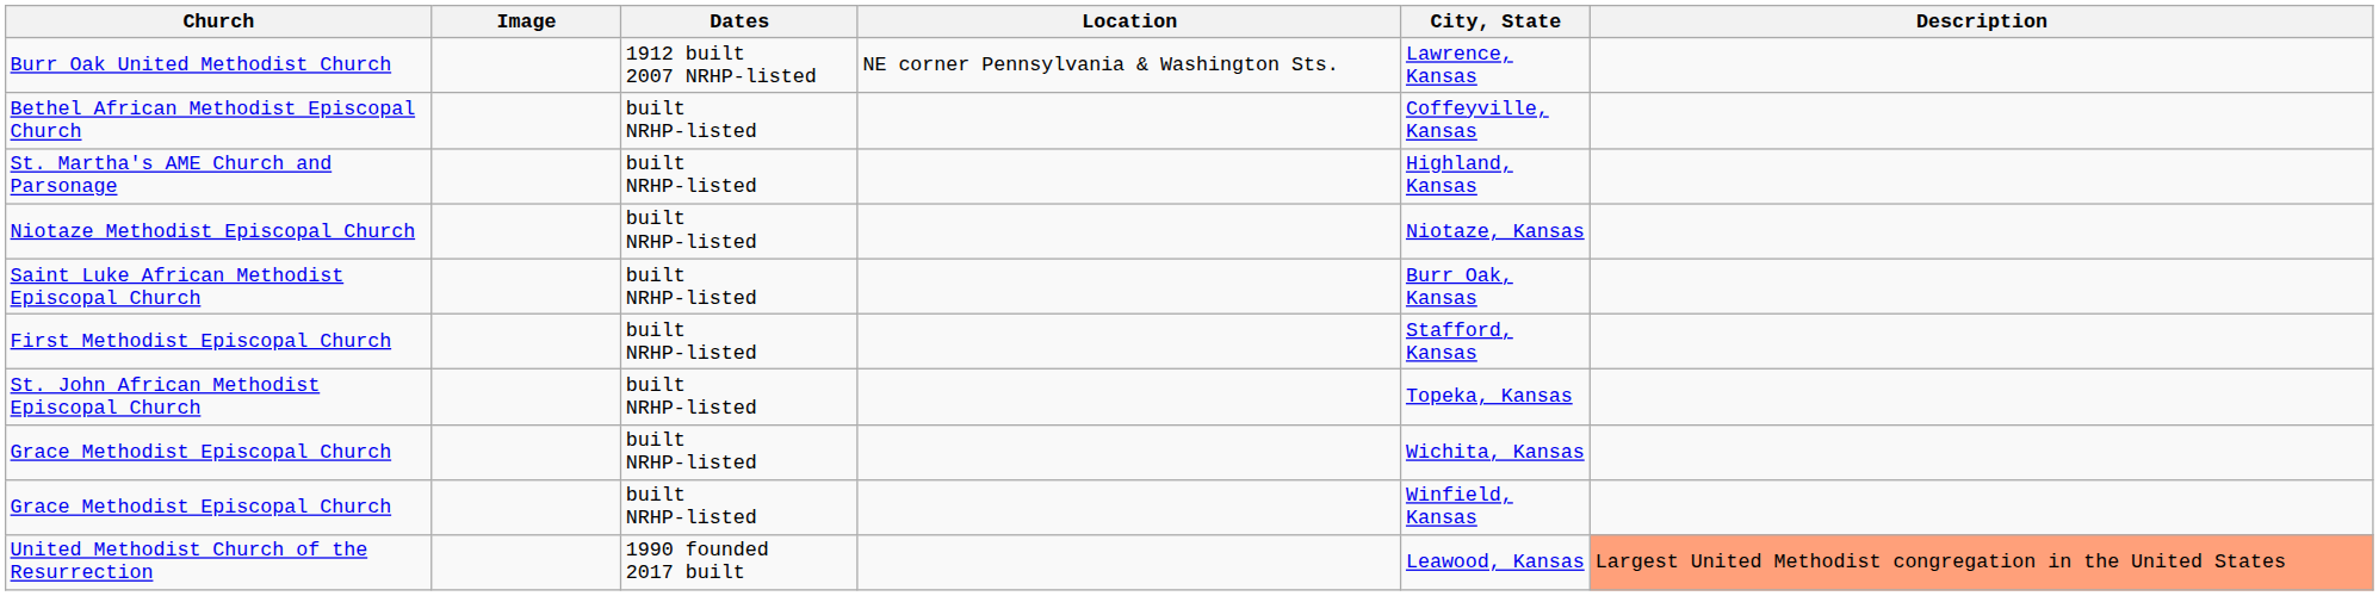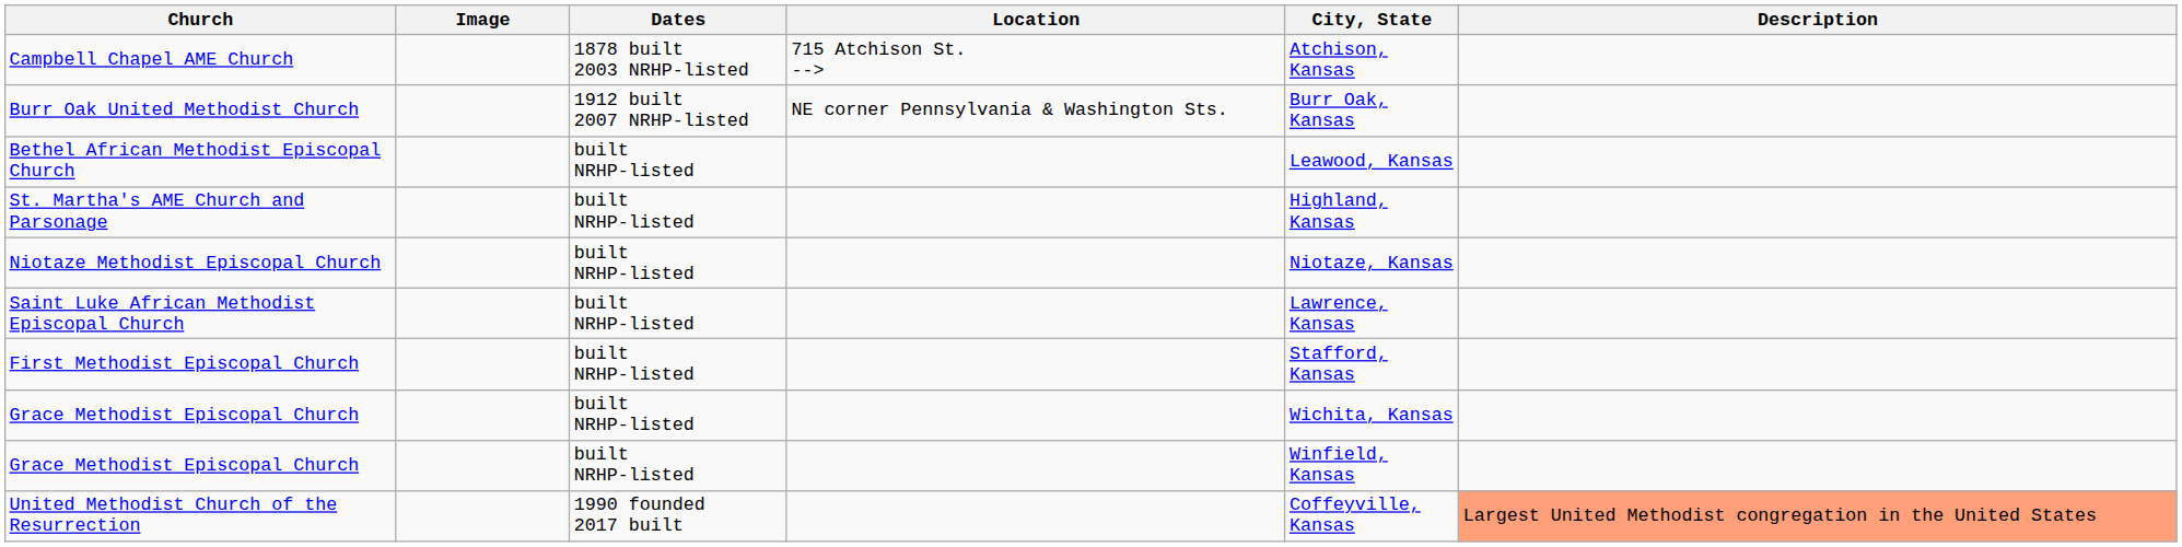+ row: Campbell Chapel AME Church | 1878 built 2003 NRHP-listed | 715 Atchison St. --> | Atchison, Kansas
Burr Oak United Methodist Church | City, State: Lawrence, Kansas -> Burr Oak, Kansas
Bethel African Methodist Episcopal Church | City, State: Coffeyville, Kansas -> Leawood, Kansas
Saint Luke African Methodist Episcopal Church | City, State: Burr Oak, Kansas -> Lawrence, Kansas
- row: St. John African Methodist Episcopal Church | built NRHP-listed | Topeka, Kansas
United Methodist Church of the Resurrection | City, State: Leawood, Kansas -> Coffeyville, Kansas
